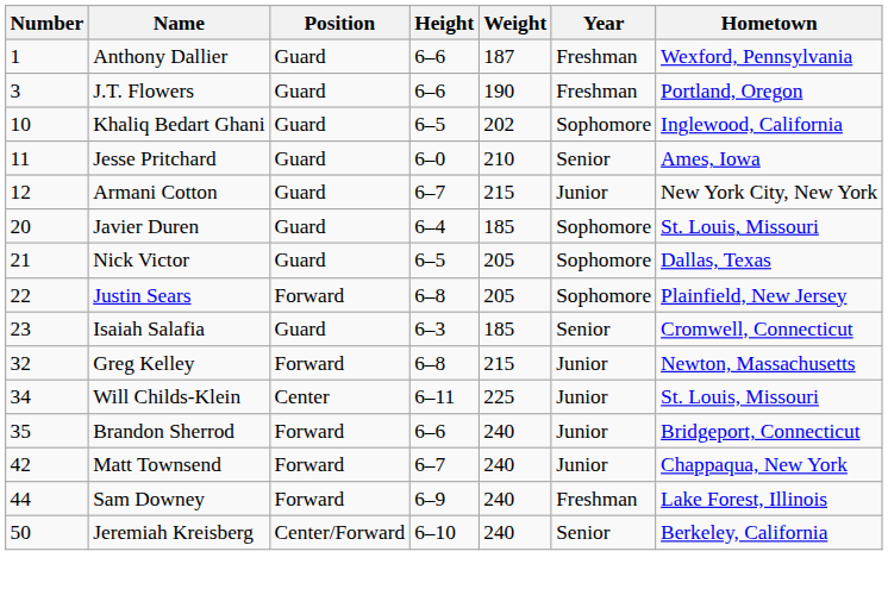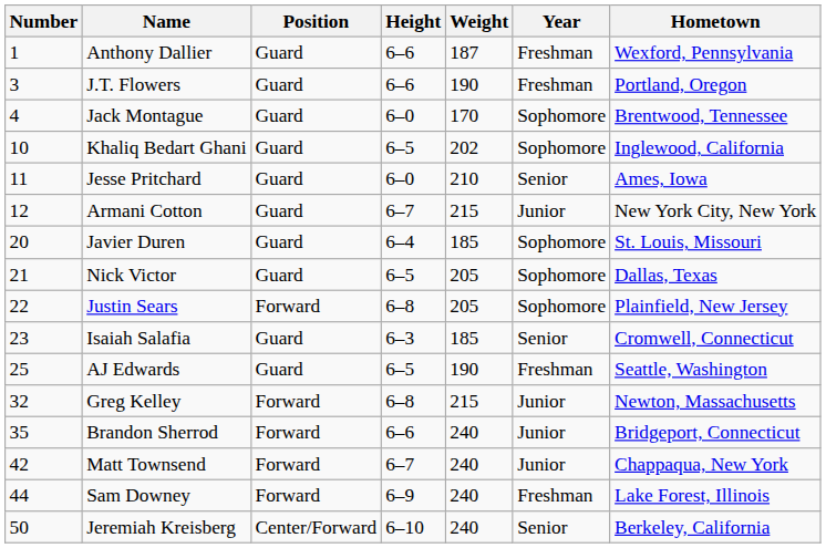+ row: 4 | Jack Montague | Guard | 6–0 | 170 | Sophomore | Brentwood, Tennessee
+ row: 25 | AJ Edwards | Guard | 6–5 | 190 | Freshman | Seattle, Washington
- row: 34 | Will Childs-Klein | Center | 6–11 | 225 | Junior | St. Louis, Missouri
